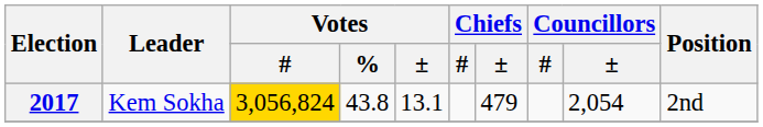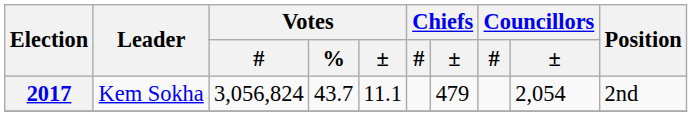2017 | Votes / #: gold background -> no background
2017 | Votes / %: 43.8 -> 43.7
2017 | Votes / ±: 13.1 -> 11.1
